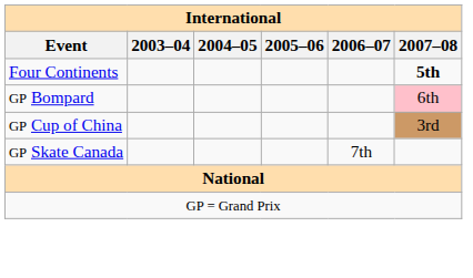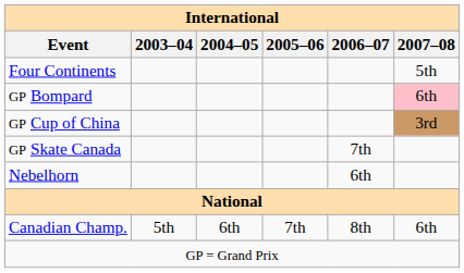Four Continents | 2007–08: bold -> normal
+ row: Nebelhorn | 6th
+ row: Canadian Champ. | 5th | 6th | 7th | 8th | 6th
